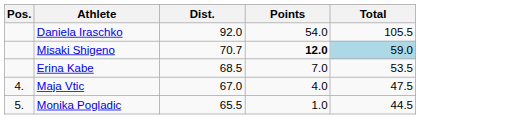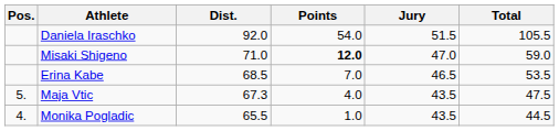+ column: Jury | 51.5 | 47.0 | 46.5 | 43.5 | 43.5
Misaki Shigeno | Dist.: 70.7 -> 71.0
Misaki Shigeno | Total: lightblue background -> no background
Maja Vtic | Pos.: 4. -> 5.
Maja Vtic | Dist.: 67.0 -> 67.3
Monika Pogladic | Pos.: 5. -> 4.
